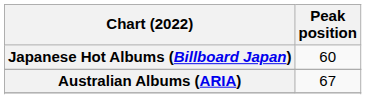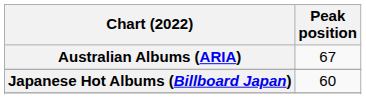rows swapped: Australian Albums (ARIA) <-> Japanese Hot Albums (Billboard Japan)
